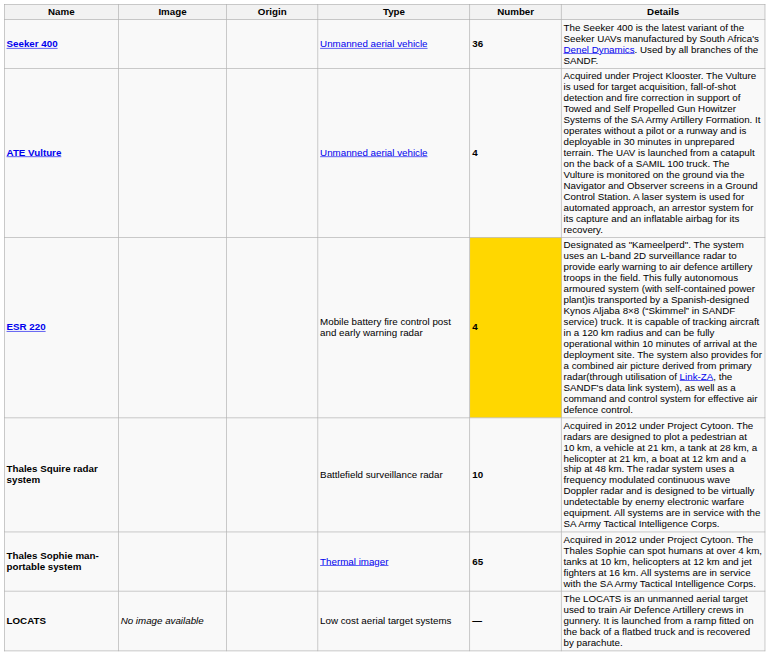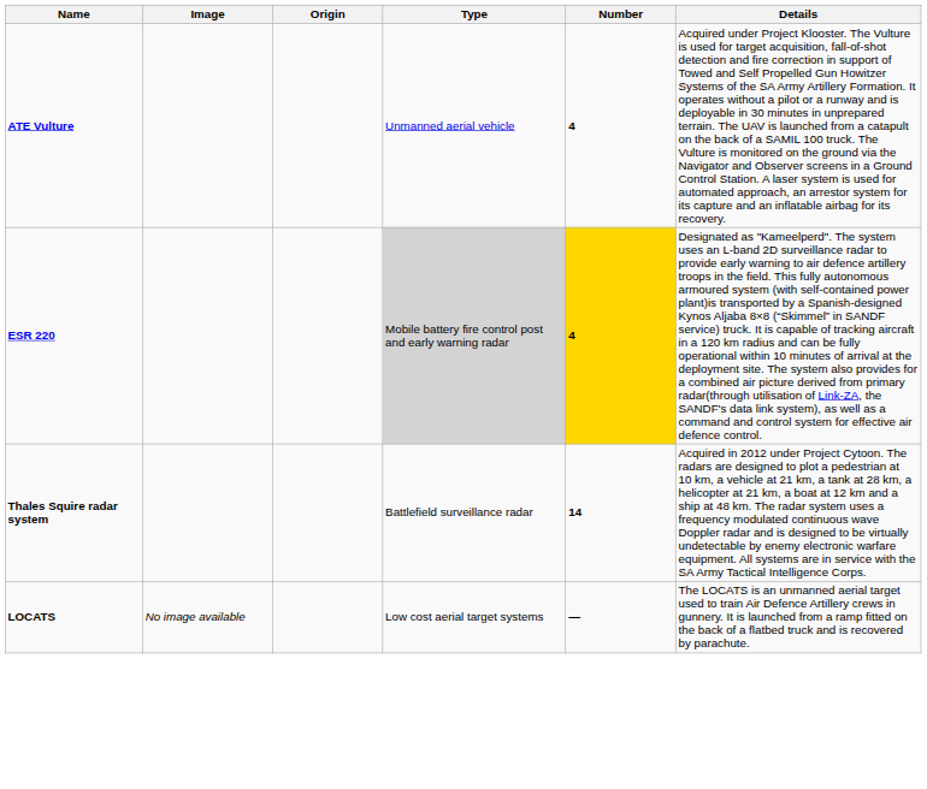- row: Seeker 400 | Unmanned aerial vehicle | 36 | The Seeker 400 is the latest variant of the Seeker UAVs manufactured by South Africa's Denel Dynamics. Used by all branches of the SANDF.
ESR 220 | Type: no background -> lightgrey background
Thales Squire radar system | Number: 10 -> 14
- row: Thales Sophie man-portable system | Thermal imager | 65 | Acquired in 2012 under Project Cytoon. The Thales Sophie can spot humans at over 4 km, tanks at 10 km, helicopters at 12 km and jet fighters at 16 km. All systems are in service with the SA Army Tactical Intelligence Corps.
